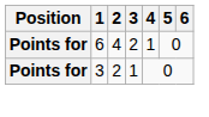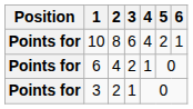+ row: Points for | 10 | 8 | 6 | 4 | 2 | 1
